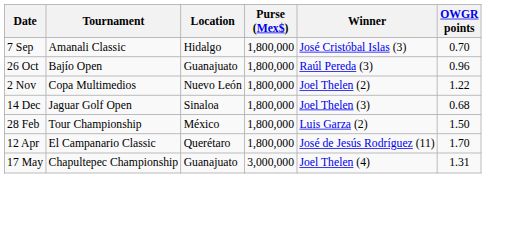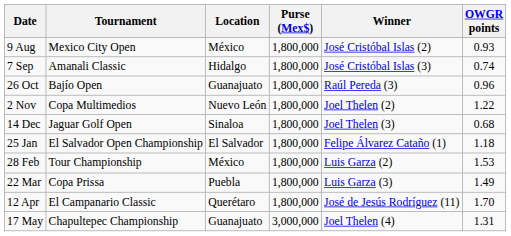+ row: 9 Aug | Mexico City Open | México | 1,800,000 | José Cristóbal Islas (2) | 0.93
7 Sep | OWGR points: 0.70 -> 0.74
+ row: 25 Jan | El Salvador Open Championship | El Salvador | 1,800,000 | Felipe Álvarez Cataño (1) | 1.18
28 Feb | OWGR points: 1.50 -> 1.53
+ row: 22 Mar | Copa Prissa | Puebla | 1,800,000 | Luis Garza (3) | 1.49
